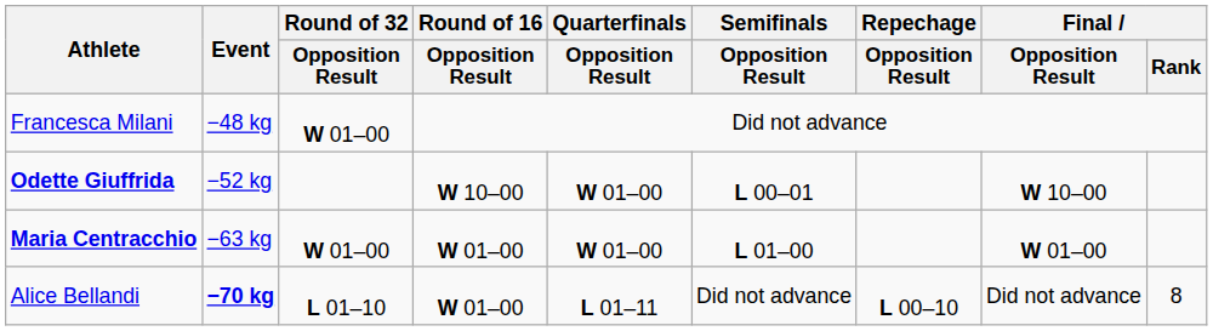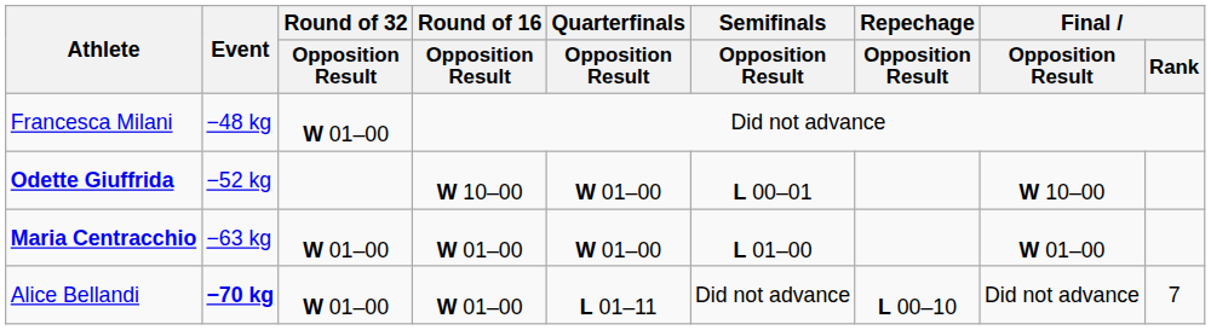Alice Bellandi | Round of 32 / Opposition Result: L 01–10 -> W 01–00
Alice Bellandi | Final / Rank: 8 -> 7
